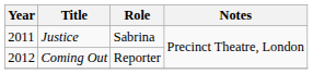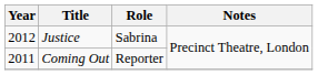Justice | Year: 2011 -> 2012
Coming Out | Year: 2012 -> 2011
